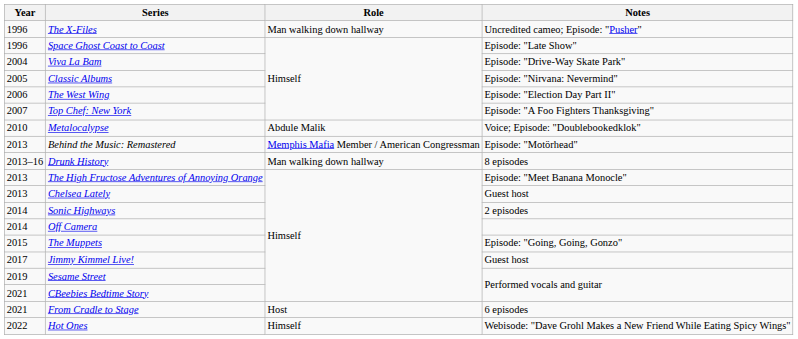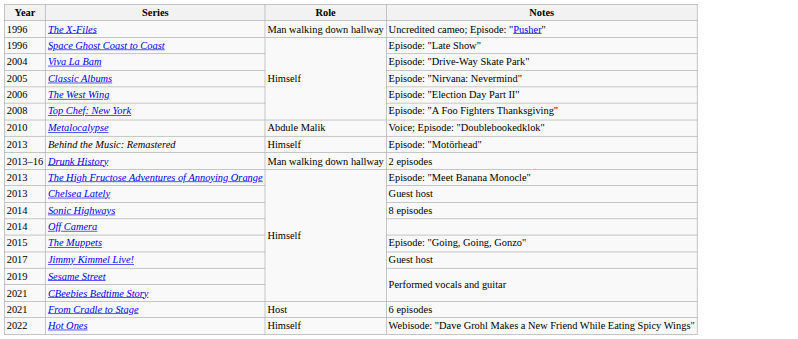Top Chef: New York | Year: 2007 -> 2008
Behind the Music: Remastered | Role: Memphis Mafia Member / American Congressman -> Himself
Drunk History | Notes: 8 episodes -> 2 episodes
Sonic Highways | Notes: 2 episodes -> 8 episodes
